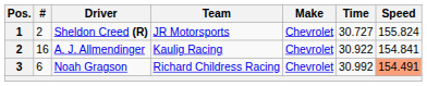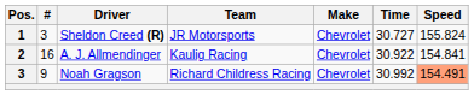Sheldon Creed (R) | #: 2 -> 3
Noah Gragson | #: 6 -> 9
